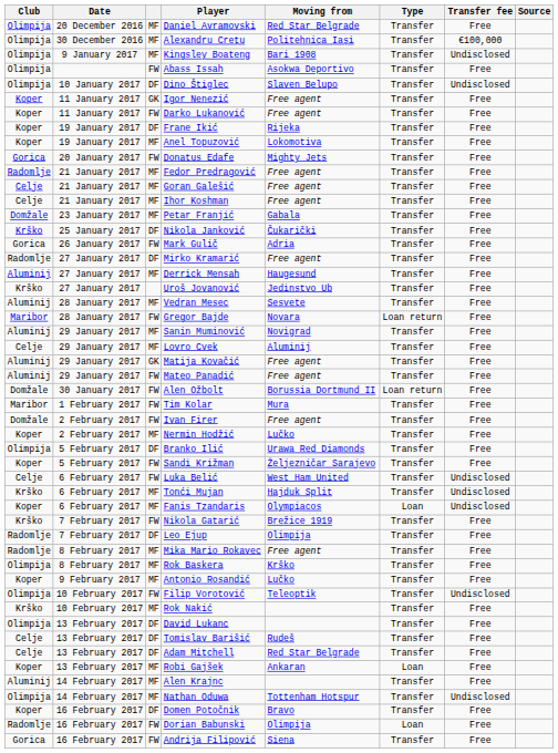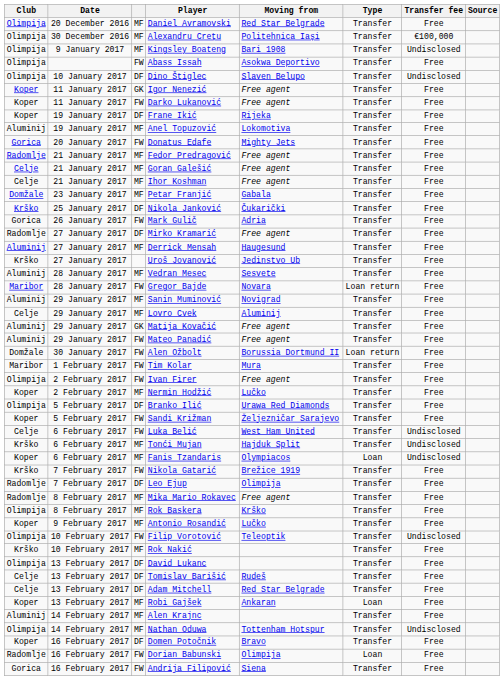Anel Topuzović | Club: Koper -> Aluminij
Ivan Firer | Club: Domžale -> Olimpija
